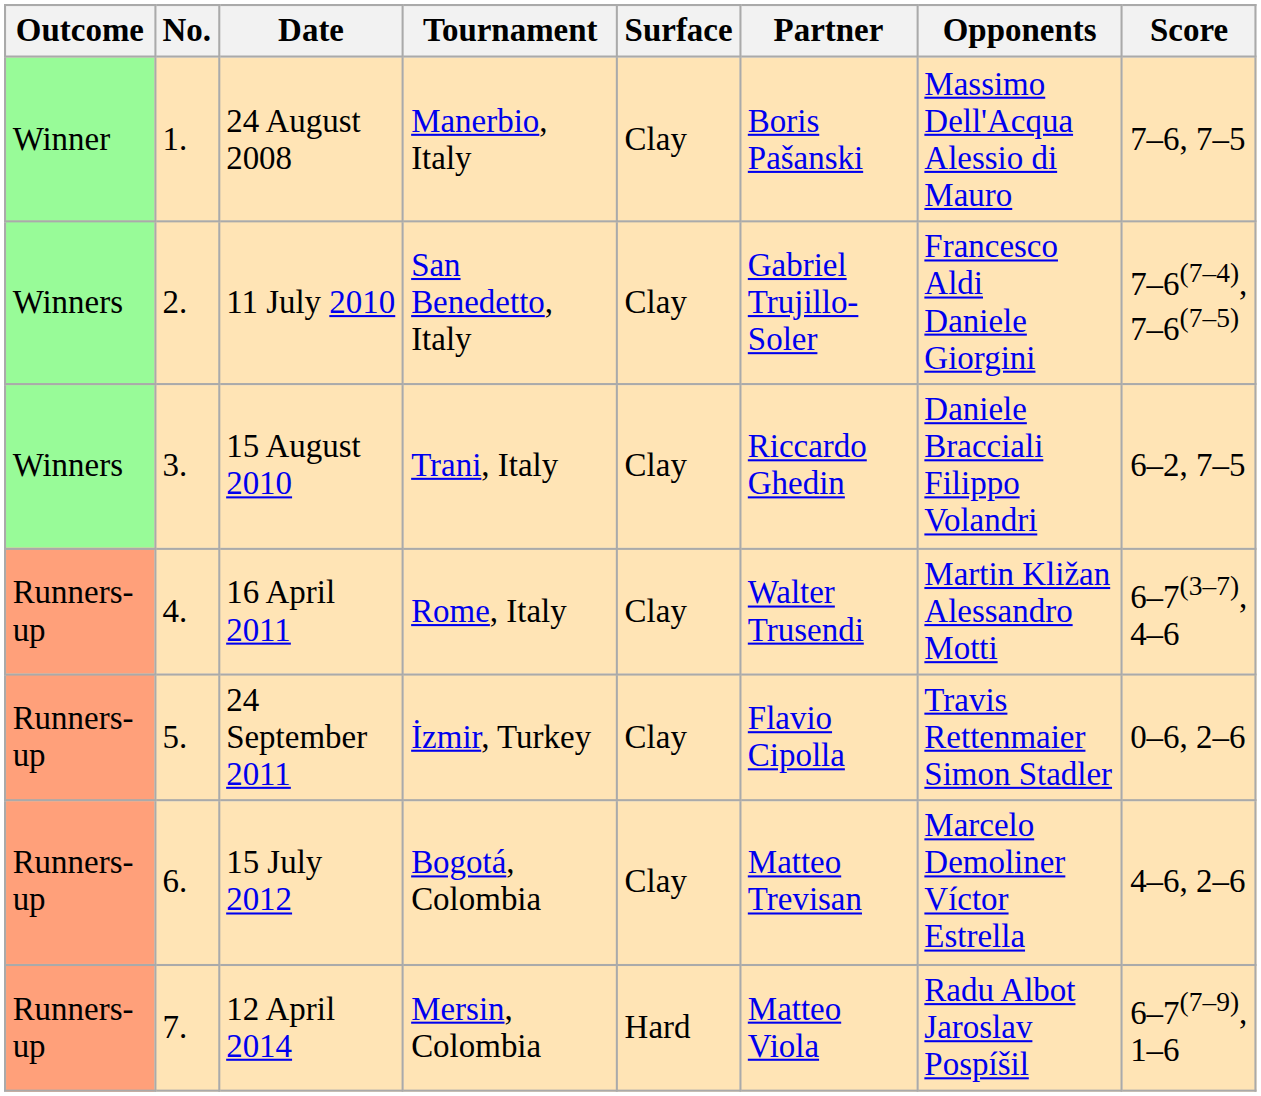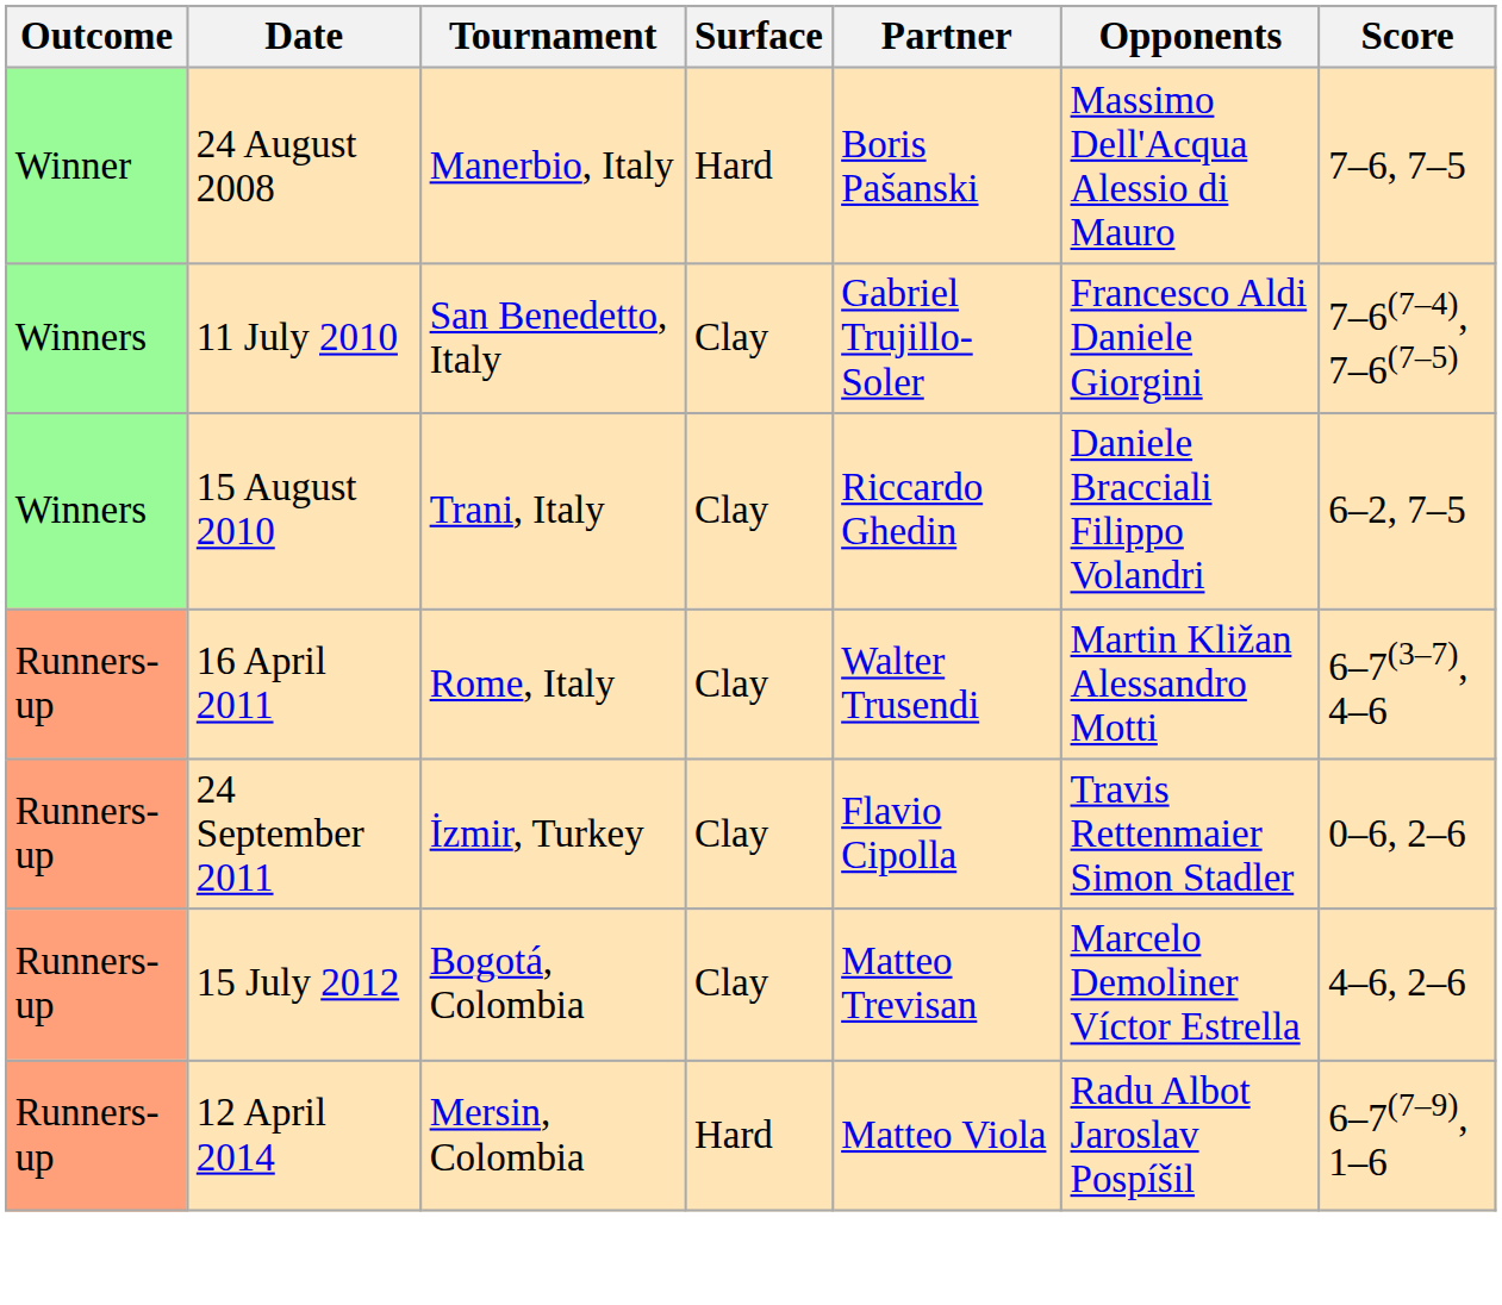- column: No. | 1. | 2. | 3. | 4. | 5. | 6. | 7.
24 August 2008 | Surface: Clay -> Hard
